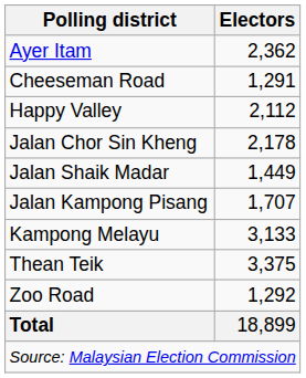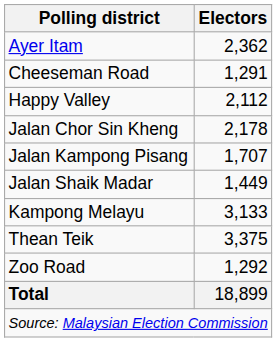rows swapped: Jalan Kampong Pisang <-> Jalan Shaik Madar
